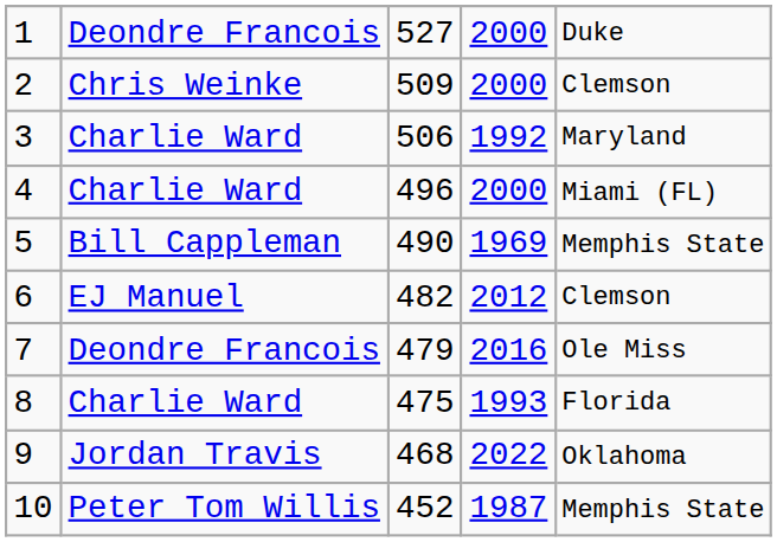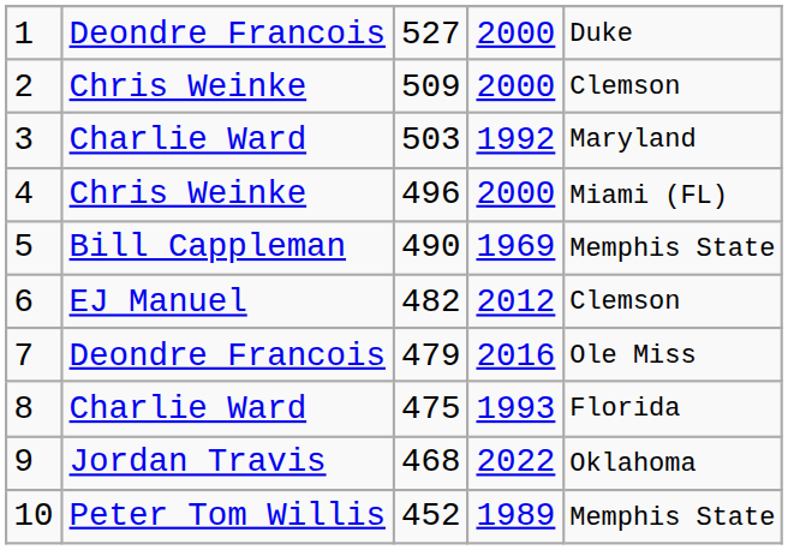3 | column 3: 506 -> 503
4 | column 2: Charlie Ward -> Chris Weinke
10 | column 4: 1987 -> 1989
